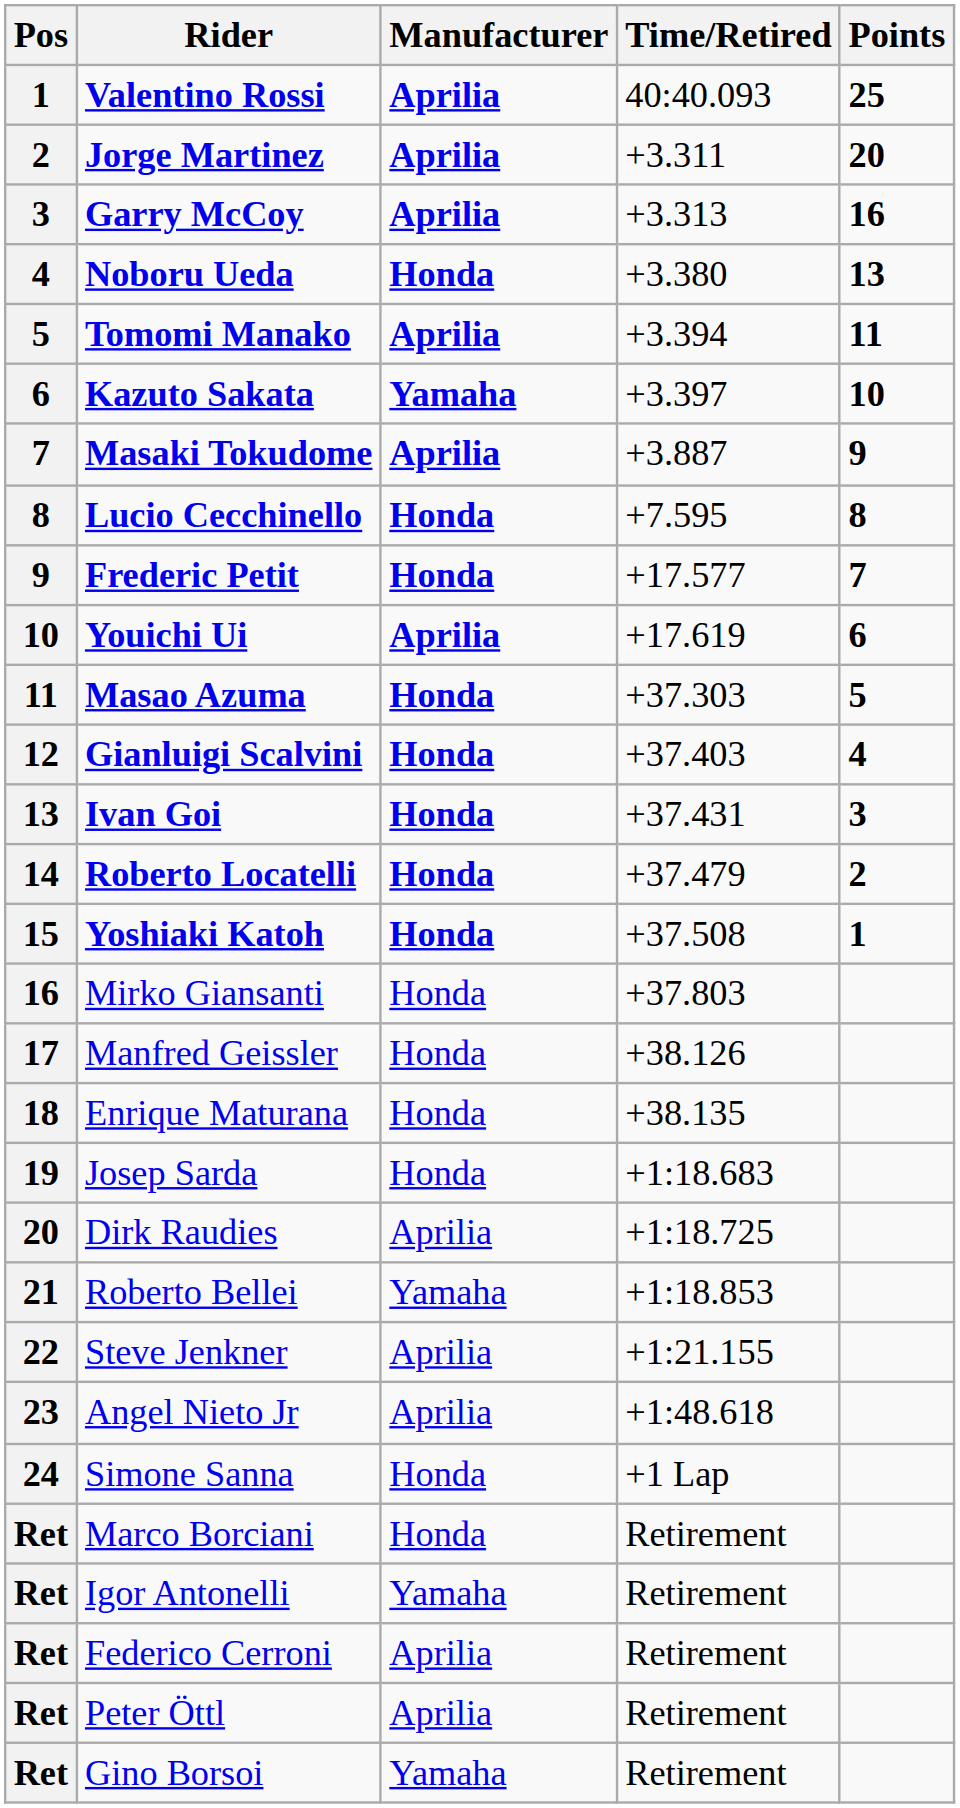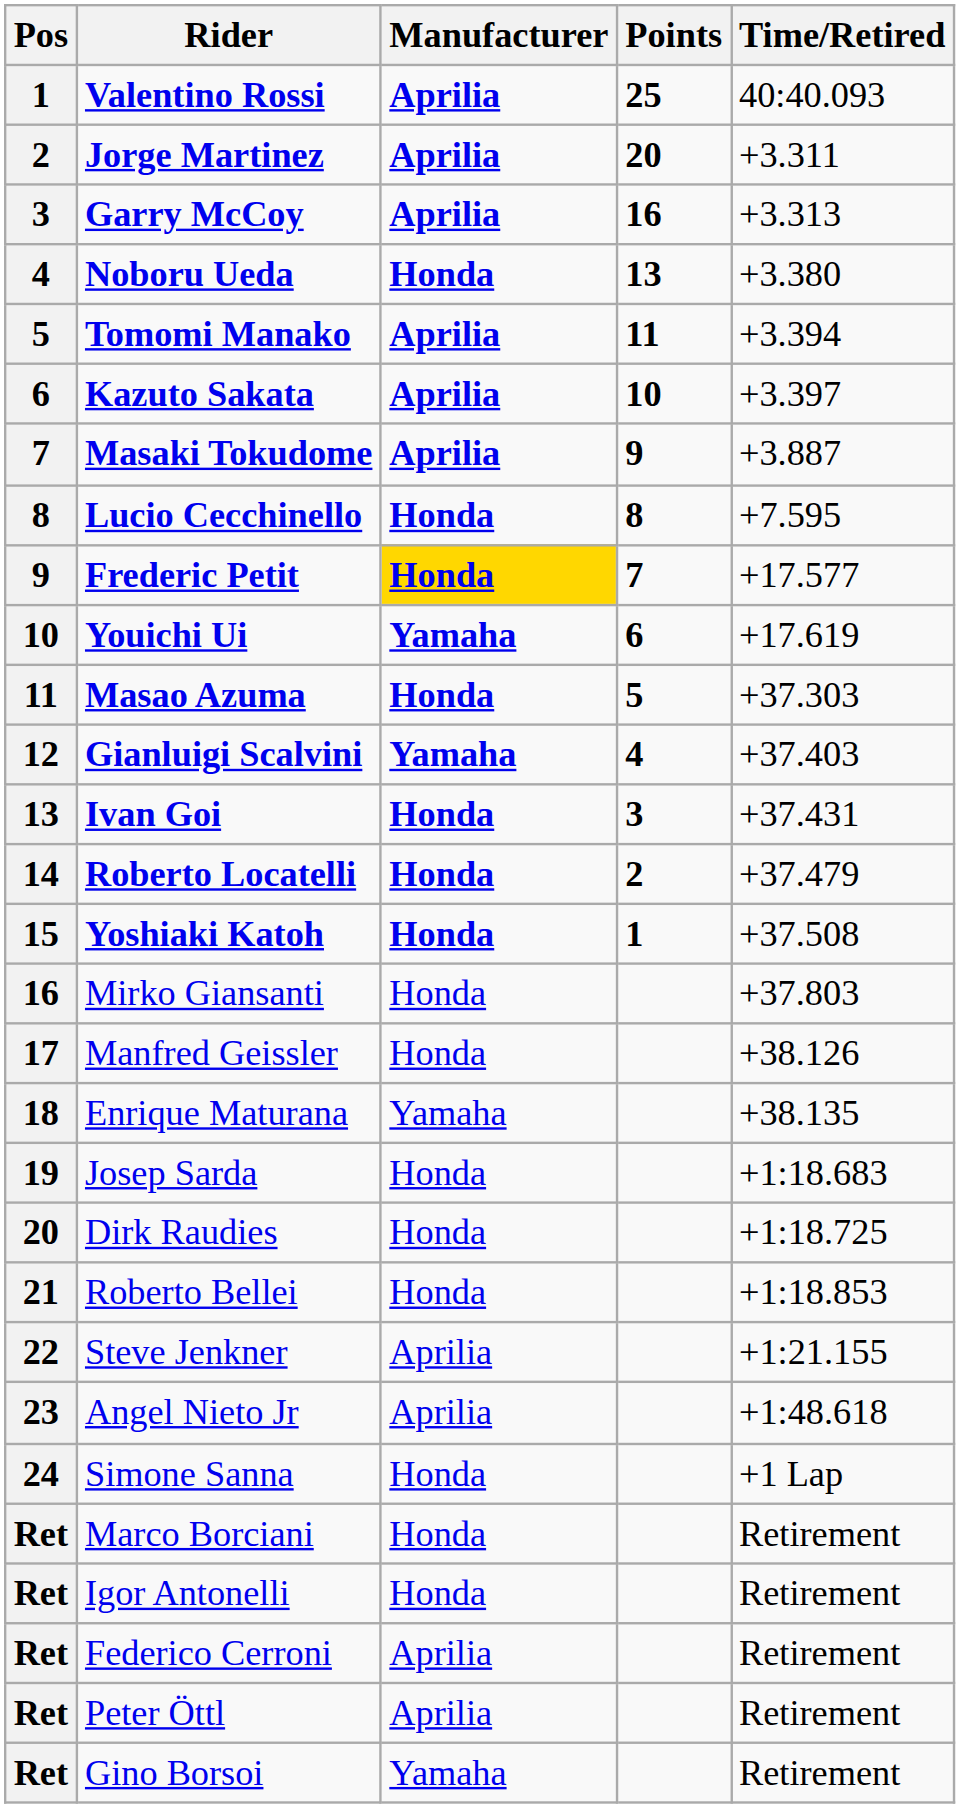columns swapped: Time/Retired <-> Points
Kazuto Sakata | Manufacturer: Yamaha -> Aprilia
Frederic Petit | Manufacturer: no background -> gold background
Youichi Ui | Manufacturer: Aprilia -> Yamaha
Gianluigi Scalvini | Manufacturer: Honda -> Yamaha
Enrique Maturana | Manufacturer: Honda -> Yamaha
Dirk Raudies | Manufacturer: Aprilia -> Honda
Roberto Bellei | Manufacturer: Yamaha -> Honda
Igor Antonelli | Manufacturer: Yamaha -> Honda
